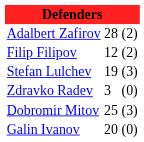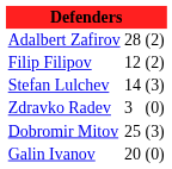Stefan Lulchev | column 2: 19 -> 14
